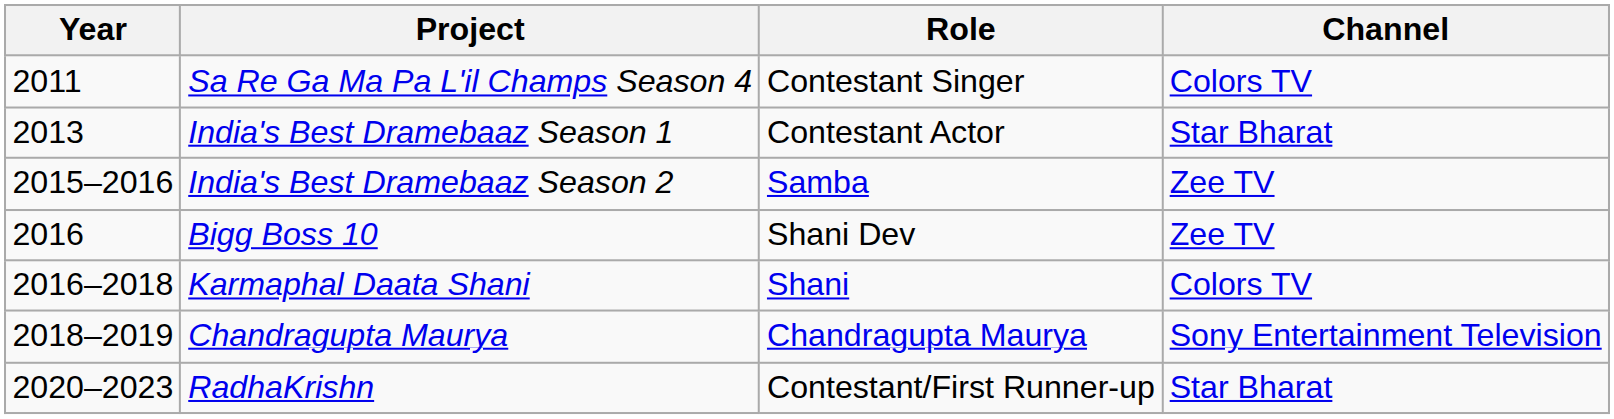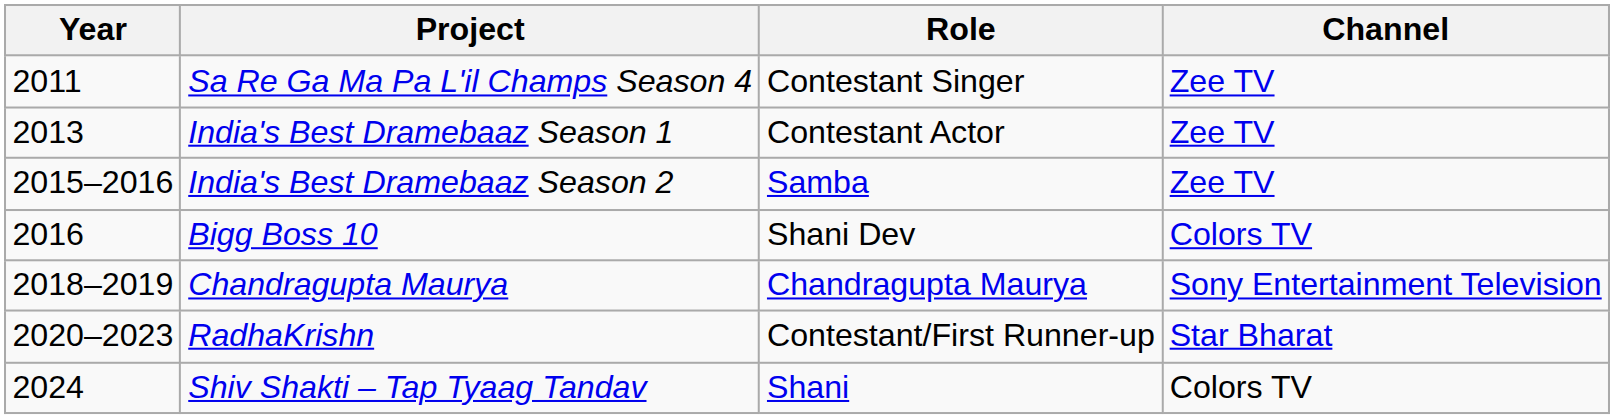Sa Re Ga Ma Pa L'il Champs Season 4 | Channel: Colors TV -> Zee TV
India's Best Dramebaaz Season 1 | Channel: Star Bharat -> Zee TV
Bigg Boss 10 | Channel: Zee TV -> Colors TV
- row: 2016–2018 | Karmaphal Daata Shani | Shani | Colors TV
+ row: 2024 | Shiv Shakti – Tap Tyaag Tandav | Shani | Colors TV
